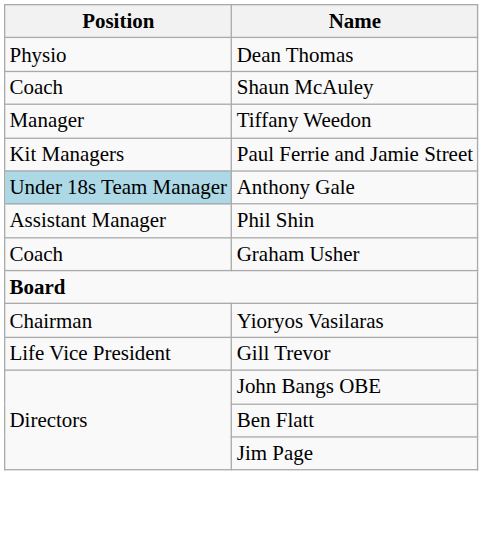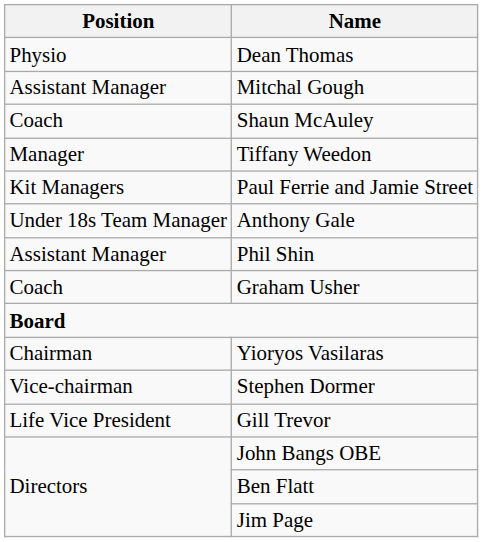+ row: Assistant Manager | Mitchal Gough
Anthony Gale | Position: lightblue background -> no background
+ row: Vice-chairman | Stephen Dormer
